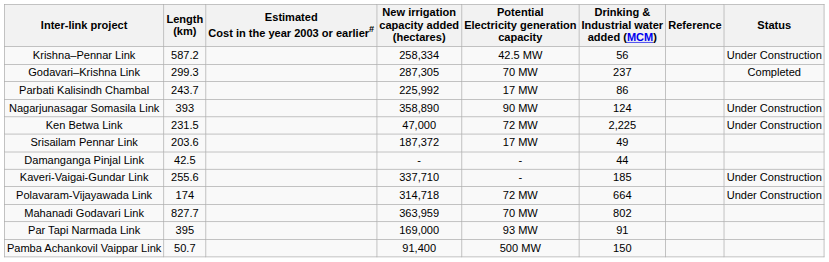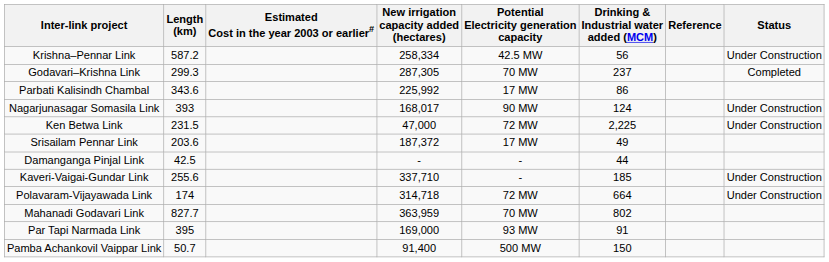Parbati Kalisindh Chambal | Length (km): 243.7 -> 343.6
Nagarjunasagar Somasila Link | New irrigation capacity added (hectares): 358,890 -> 168,017
